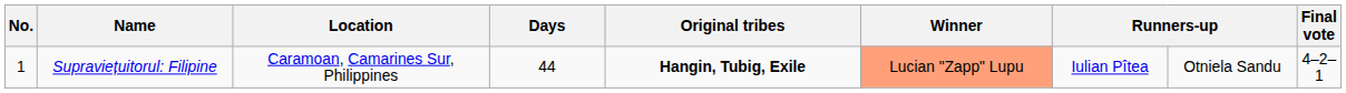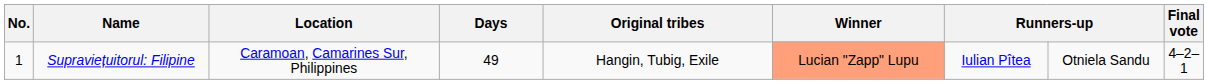Supraviețuitorul: Filipine | Days: 44 -> 49
Supraviețuitorul: Filipine | Original tribes: bold -> normal
